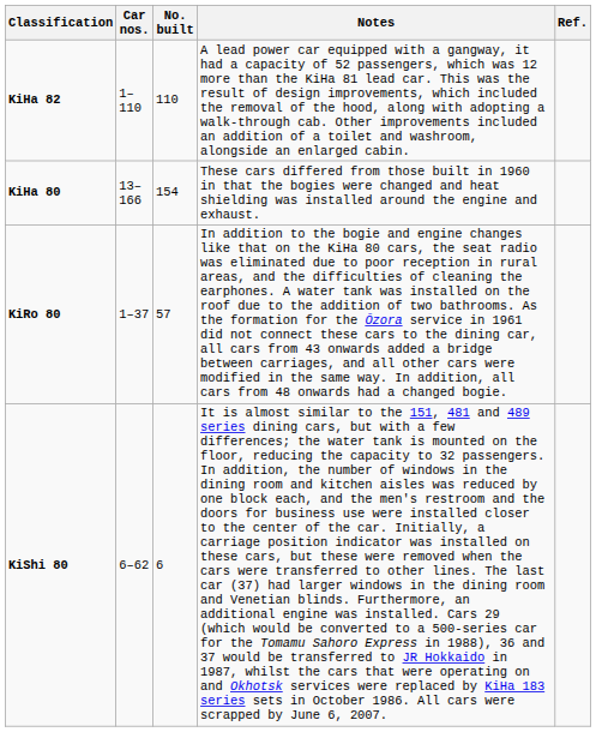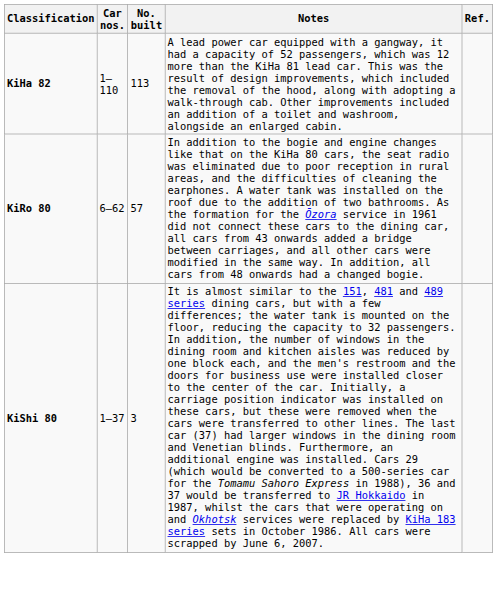KiHa 82 | No. built: 110 -> 113
- row: KiHa 80 | 13–166 | 154 | These cars differed from those built in 1960 in that the bogies were changed and heat shielding was installed around the engine and exhaust.
KiRo 80 | Car nos.: 1–37 -> 6–62
KiShi 80 | Car nos.: 6–62 -> 1–37
KiShi 80 | No. built: 6 -> 3
